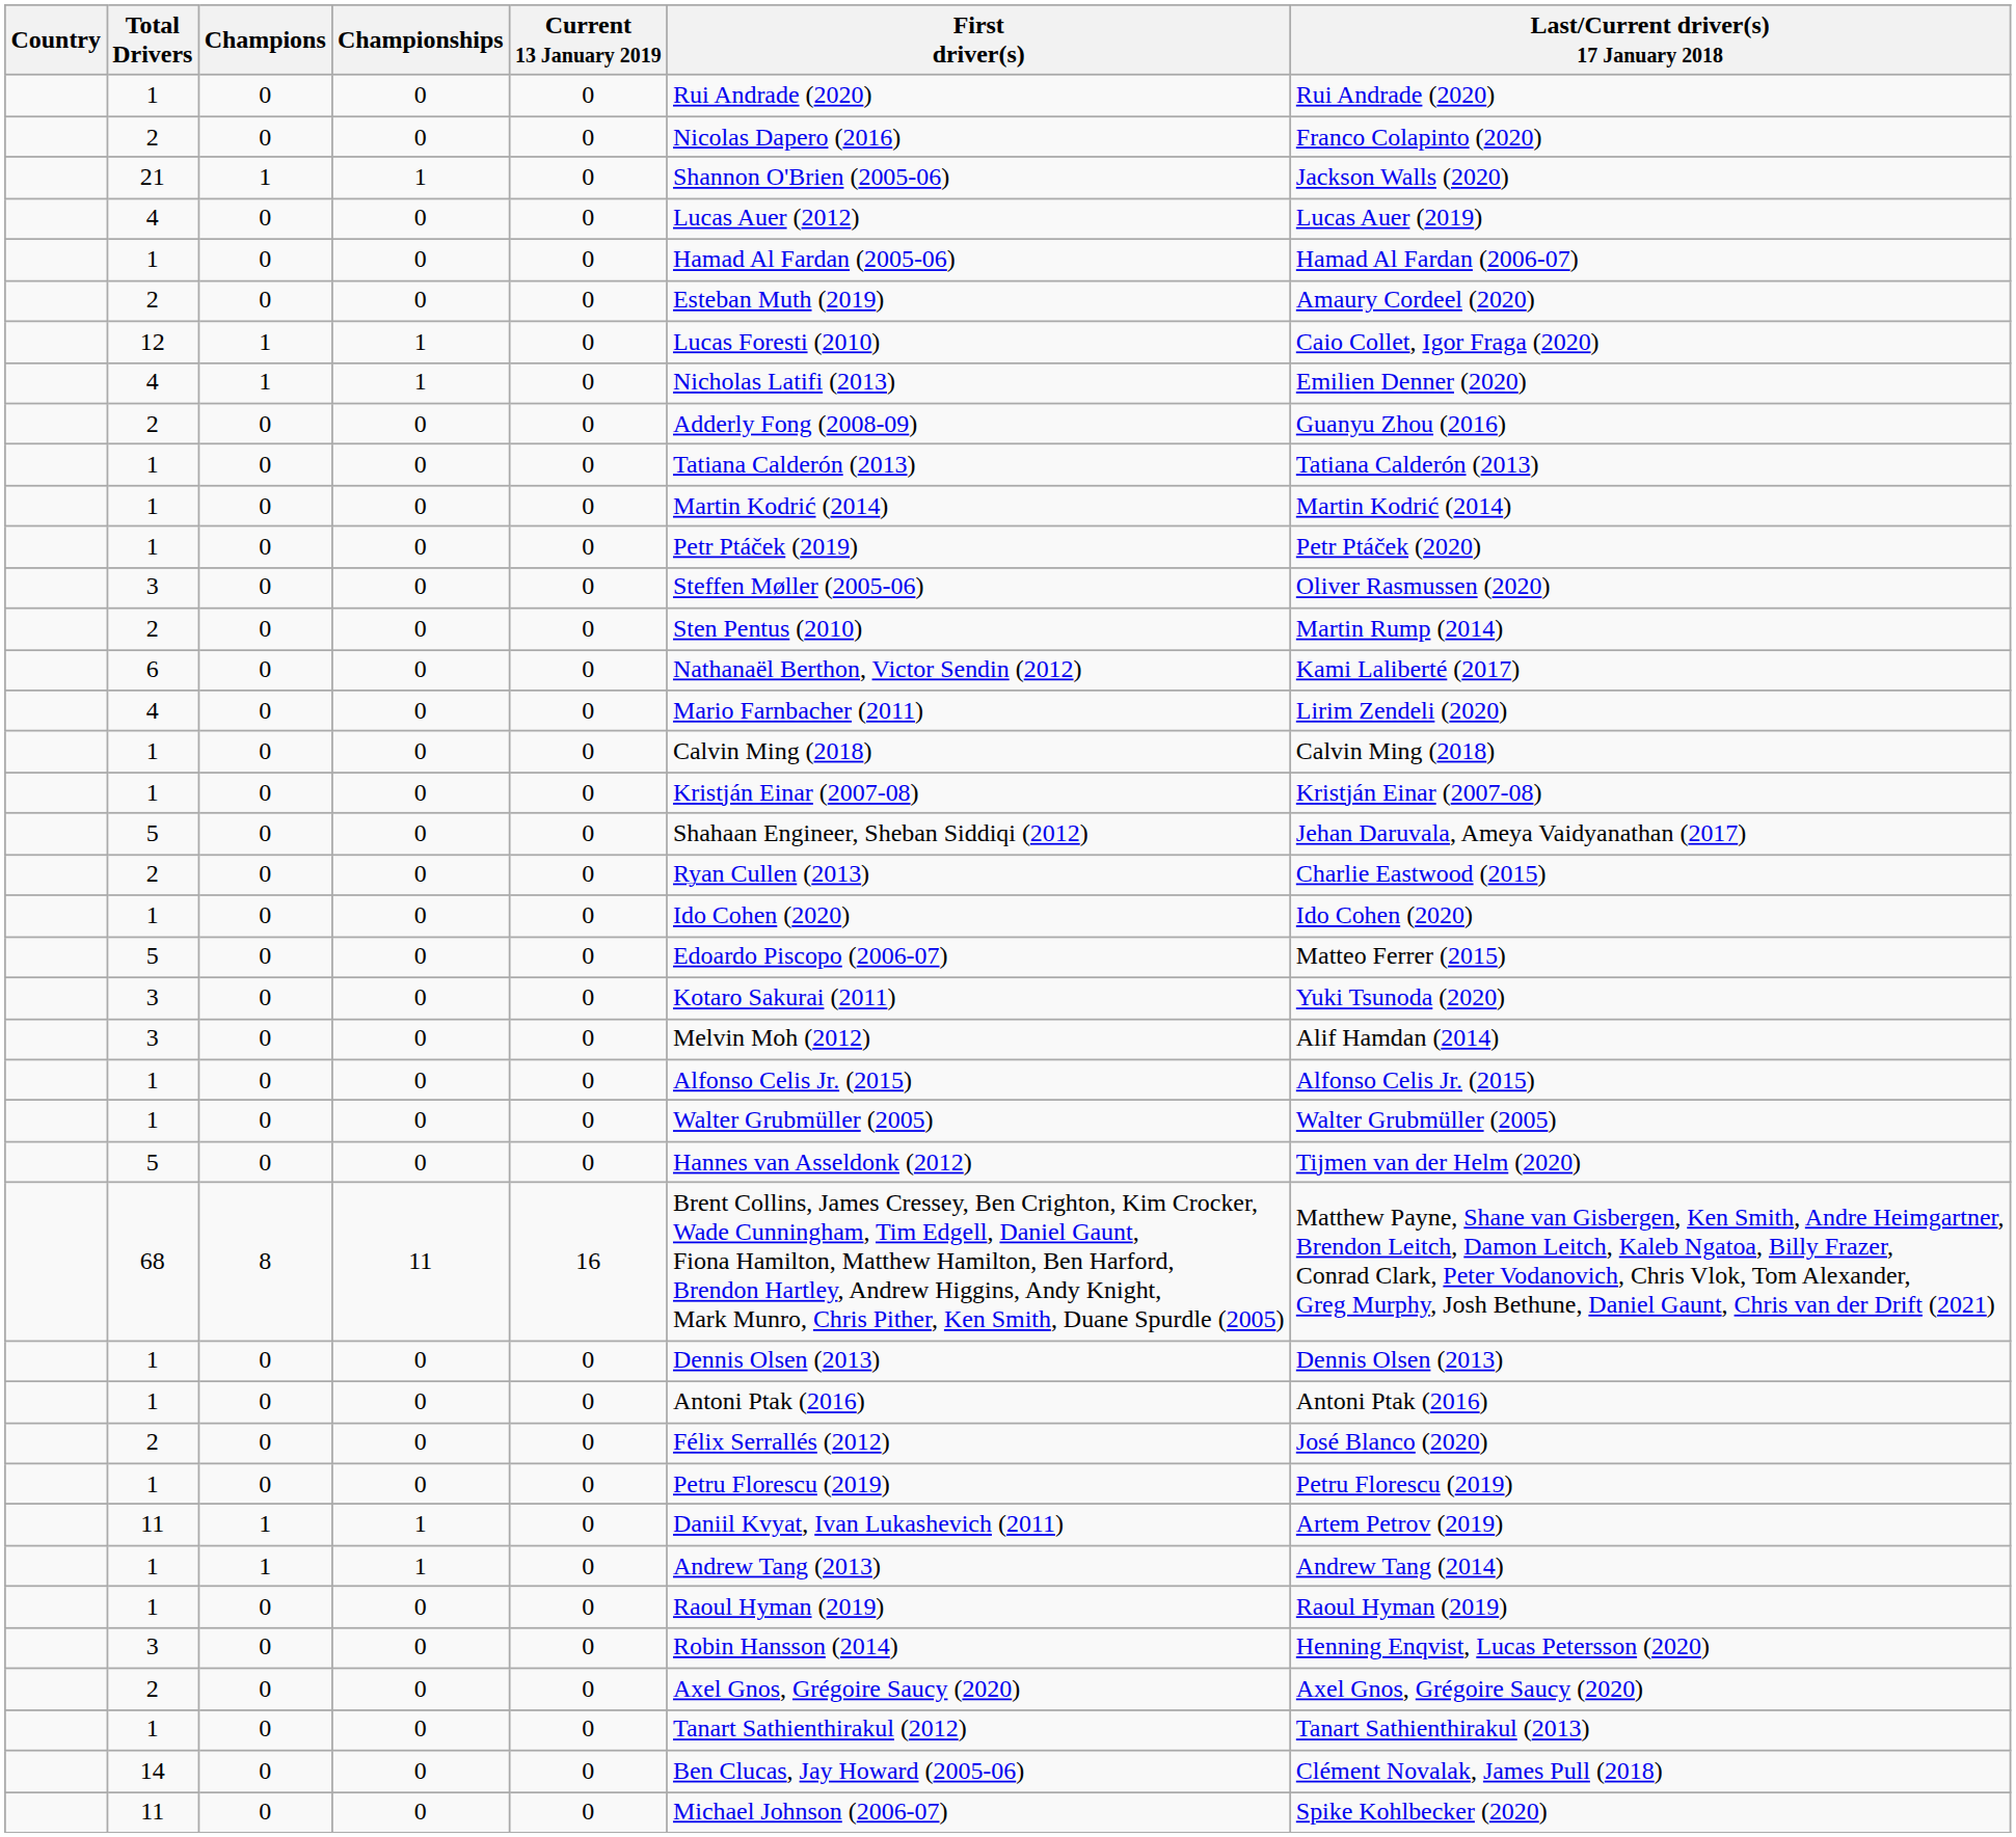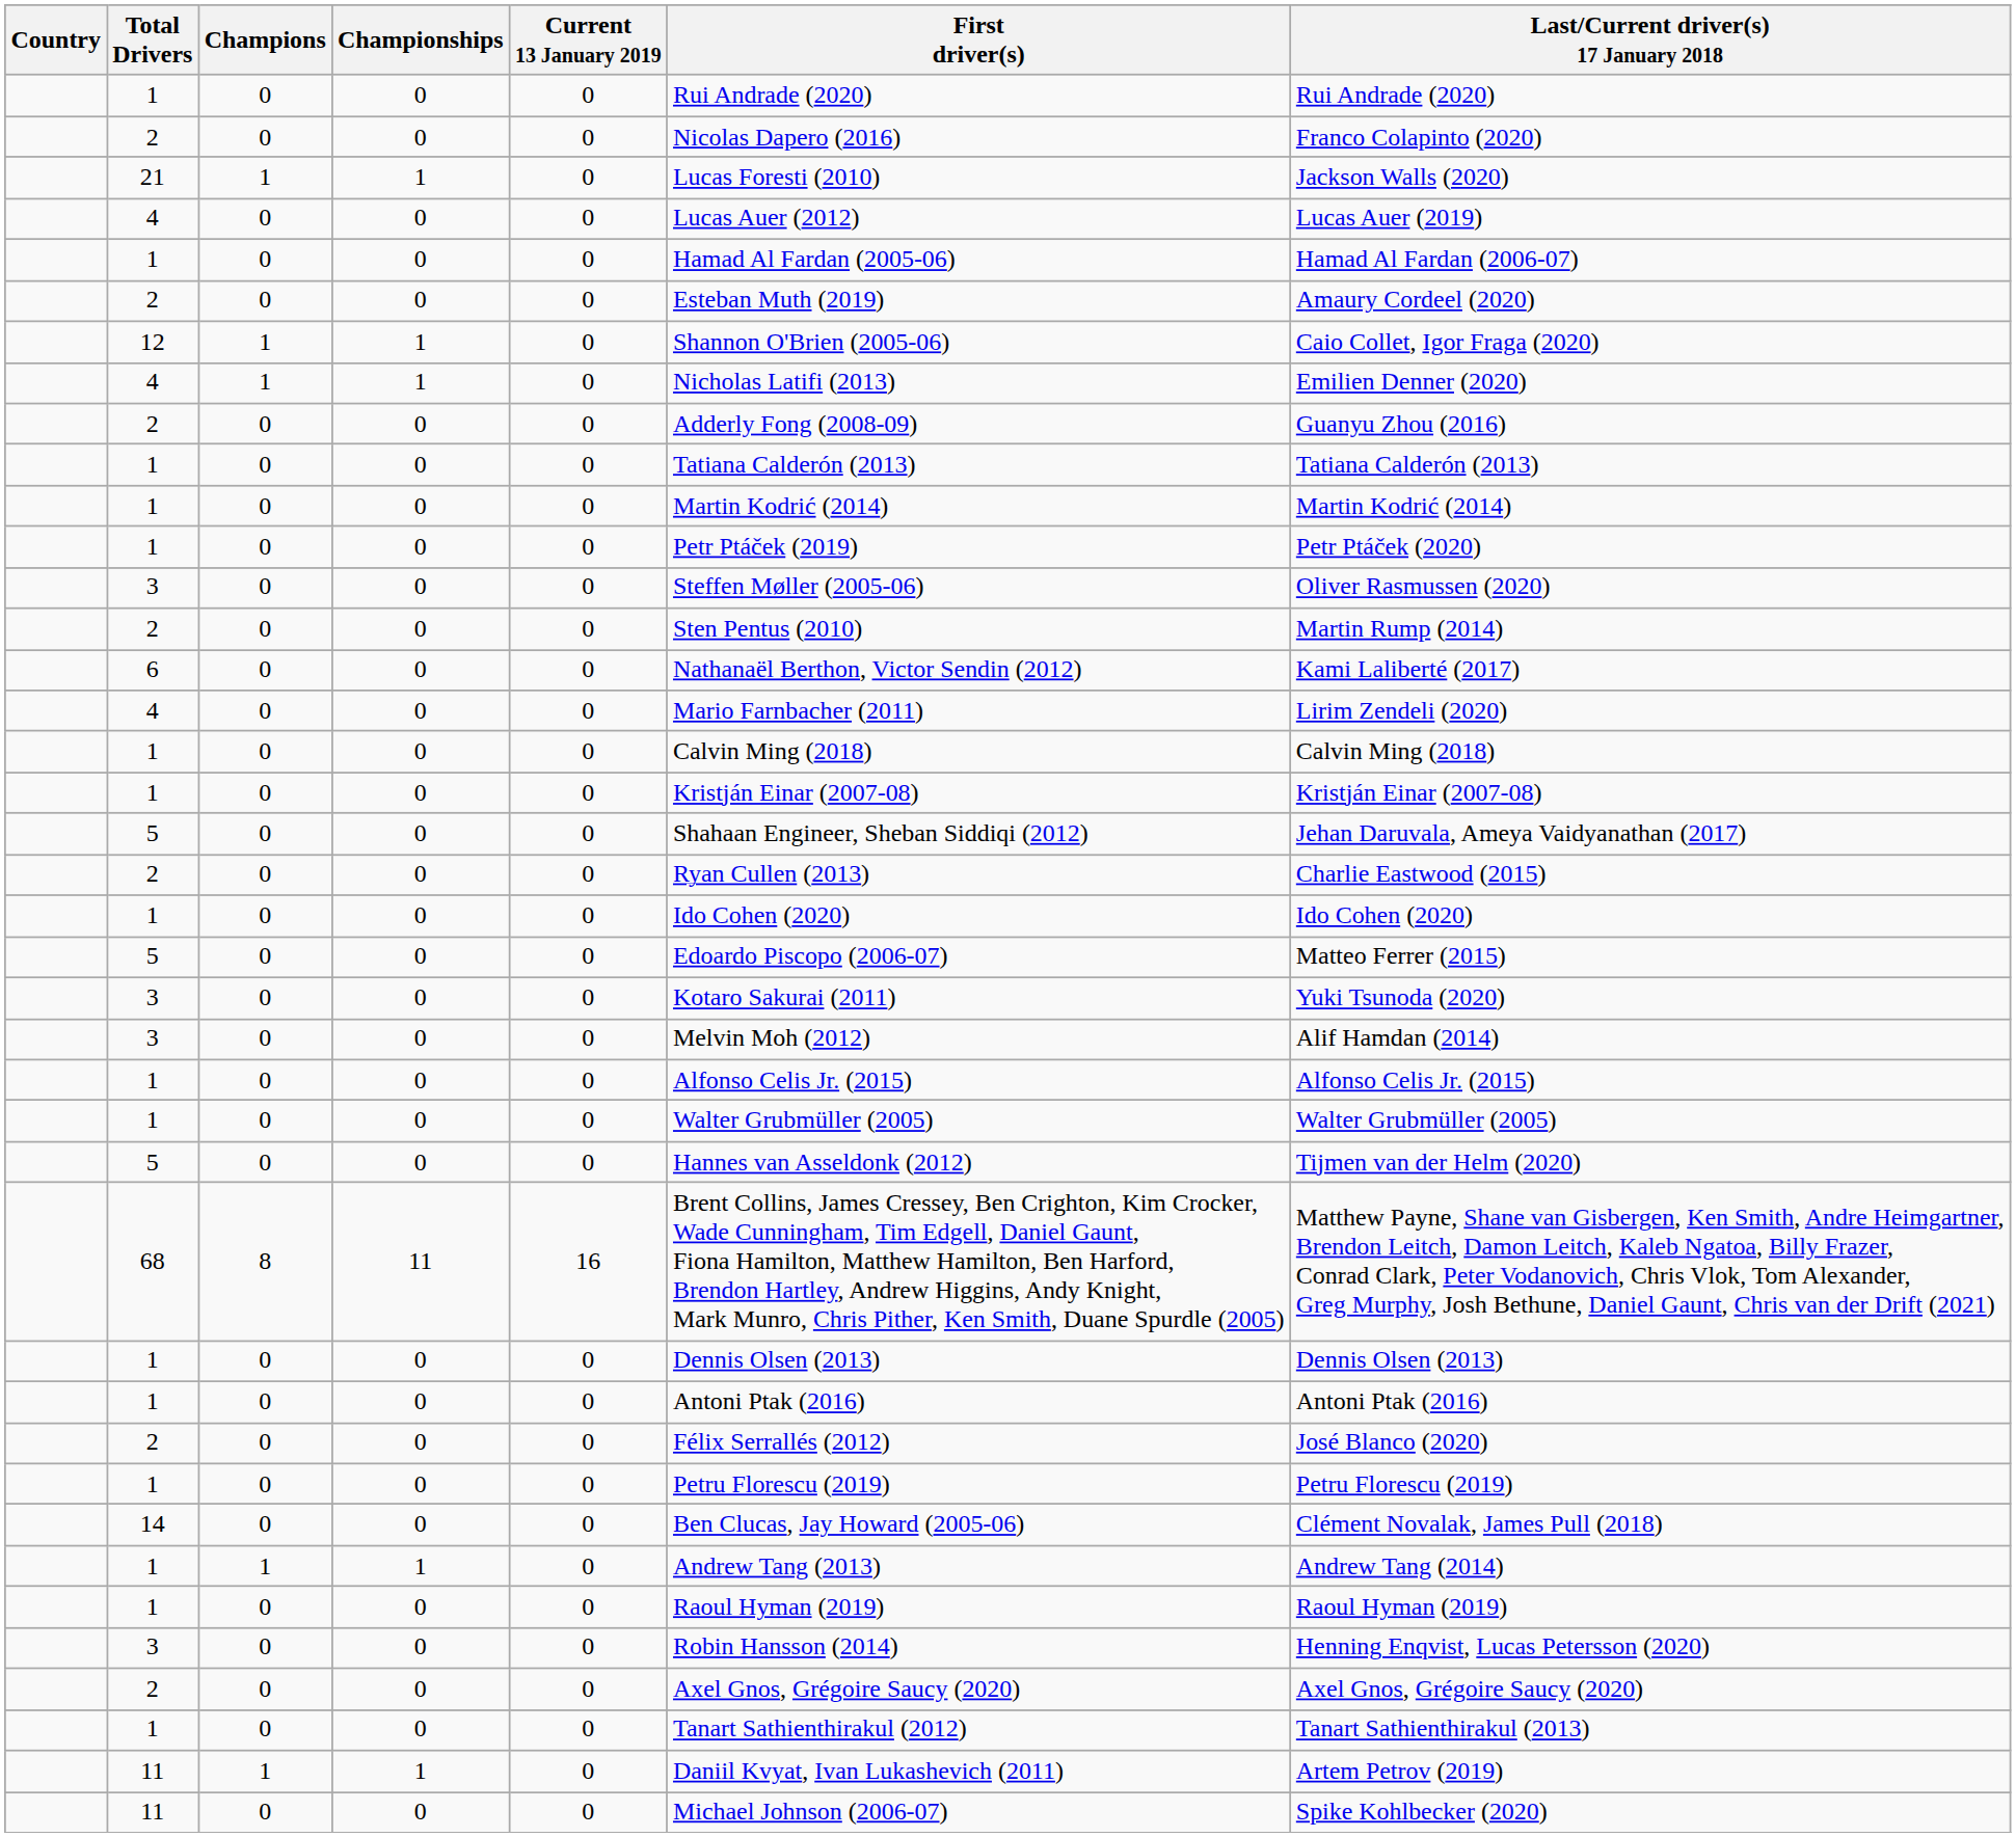21 | First driver(s): Shannon O'Brien (2005-06) -> Lucas Foresti (2010)
12 | First driver(s): Lucas Foresti (2010) -> Shannon O'Brien (2005-06)
rows swapped: 11 / 1 <-> 14
